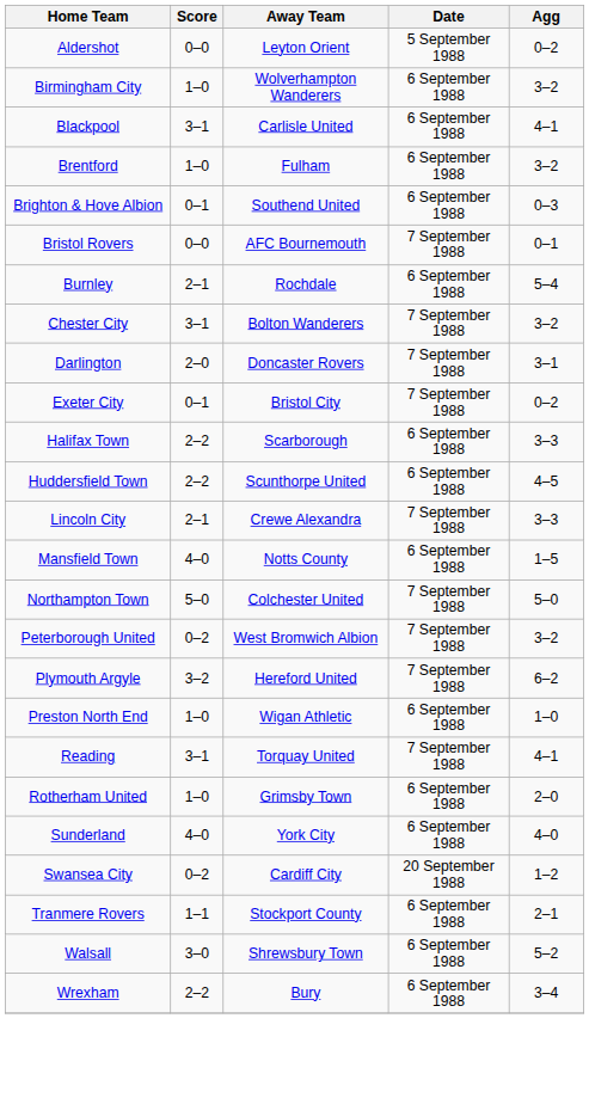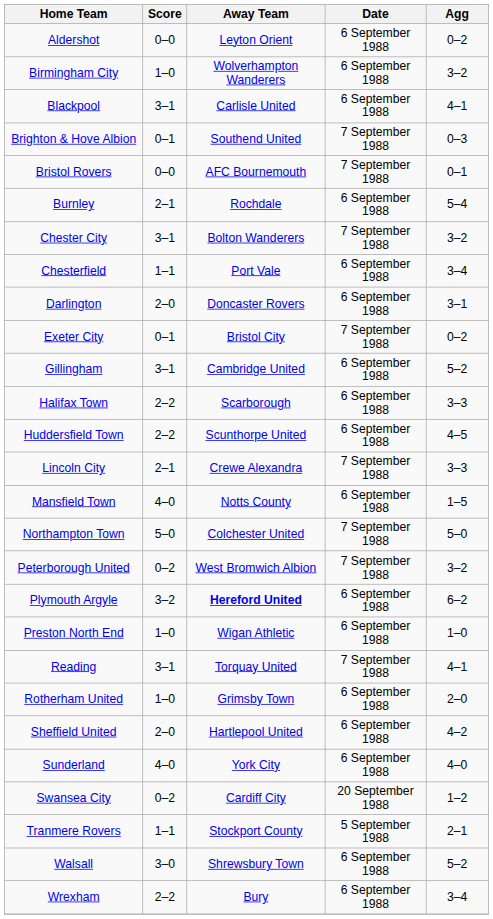Aldershot | Date: 5 September 1988 -> 6 September 1988
- row: Brentford | 1–0 | Fulham | 6 September 1988 | 3–2
Brighton & Hove Albion | Date: 6 September 1988 -> 7 September 1988
+ row: Chesterfield | 1–1 | Port Vale | 6 September 1988 | 3–4
Darlington | Date: 7 September 1988 -> 6 September 1988
+ row: Gillingham | 3–1 | Cambridge United | 6 September 1988 | 5–2
Plymouth Argyle | Away Team: normal -> bold
Plymouth Argyle | Date: 7 September 1988 -> 6 September 1988
+ row: Sheffield United | 2–0 | Hartlepool United | 6 September 1988 | 4–2
Tranmere Rovers | Date: 6 September 1988 -> 5 September 1988
